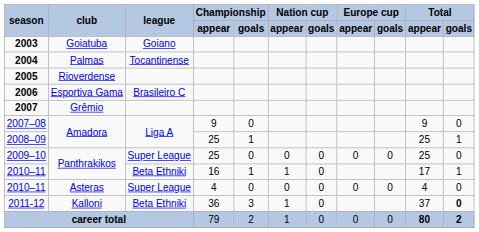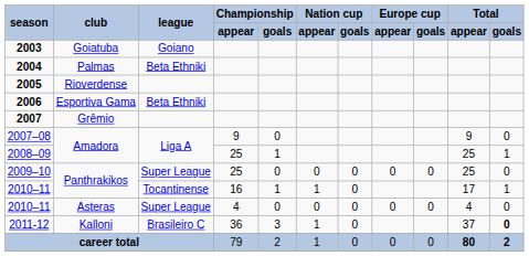2004 | league: Tocantinense -> Beta Ethniki
2006 | league: Brasileiro C -> Beta Ethniki
2010–11 / Panthrakikos | league: Beta Ethniki -> Tocantinense
2011-12 | league: Beta Ethniki -> Brasileiro C
